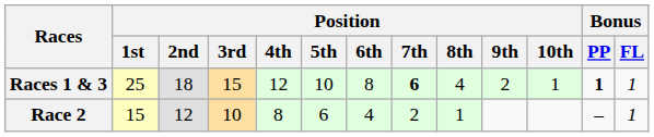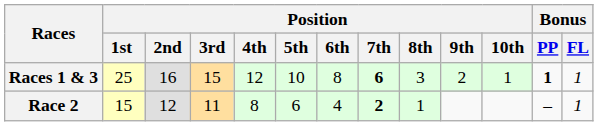Races 1 & 3 | Position / 2nd: 18 -> 16
Races 1 & 3 | Position / 8th: 4 -> 3
Race 2 | Position / 3rd: 10 -> 11
Race 2 | Position / 7th: normal -> bold
